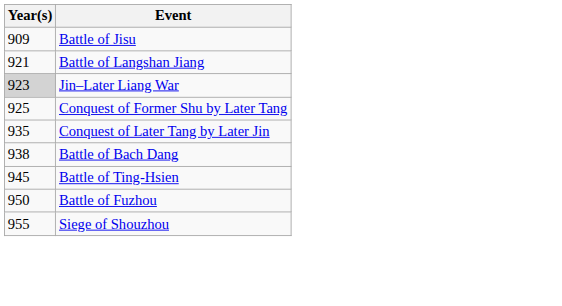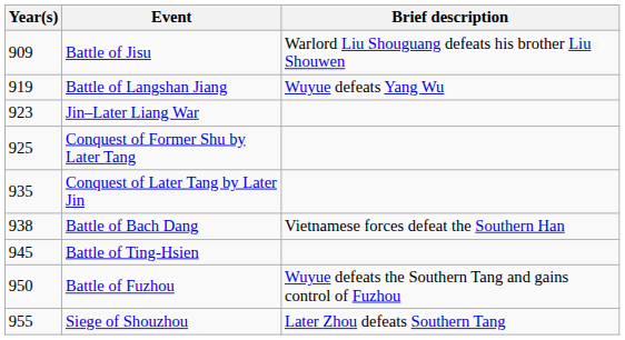+ column: Brief description | Warlord Liu Shouguang defeats his brother Liu Shouwen | Wuyue defeats Yang Wu | Vietnamese forces defeat the Southern Han | Wuyue defeats the Southern Tang and gains control of Fuzhou | Later Zhou defeats Southern Tang
Battle of Langshan Jiang | Year(s): 921 -> 919
Jin–Later Liang War | Year(s): lightgrey background -> no background
